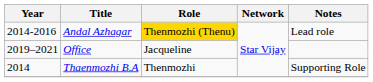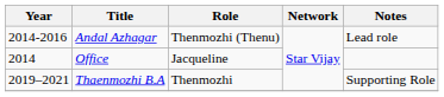Andal Azhagar | Role: gold background -> no background
Office | Year: 2019–2021 -> 2014
Thaenmozhi B.A | Year: 2014 -> 2019–2021
